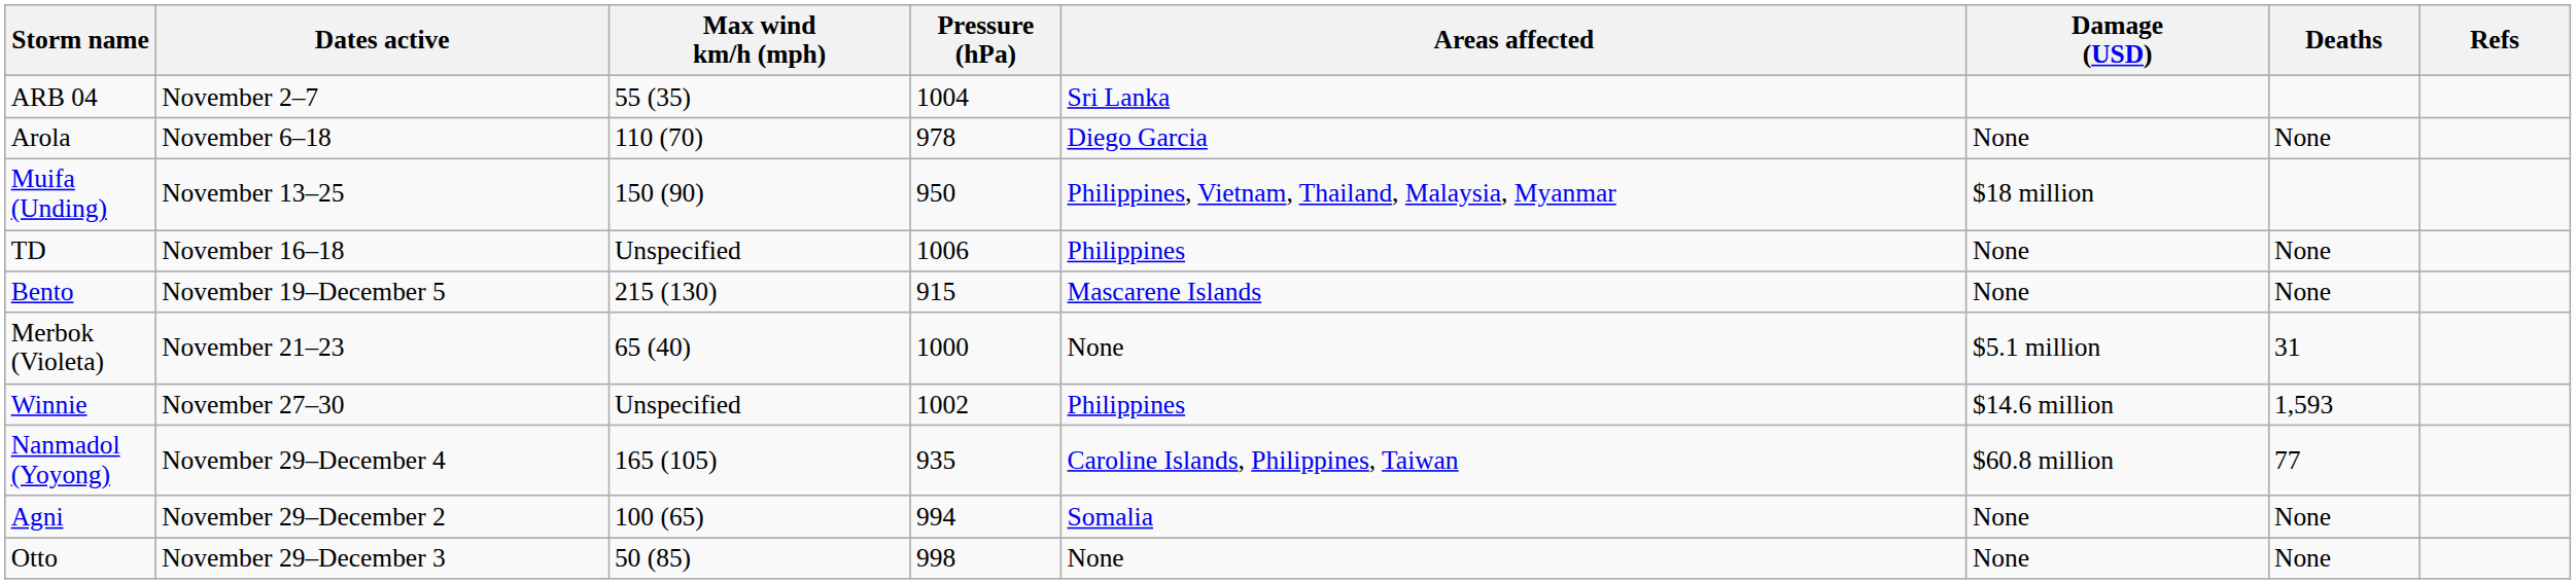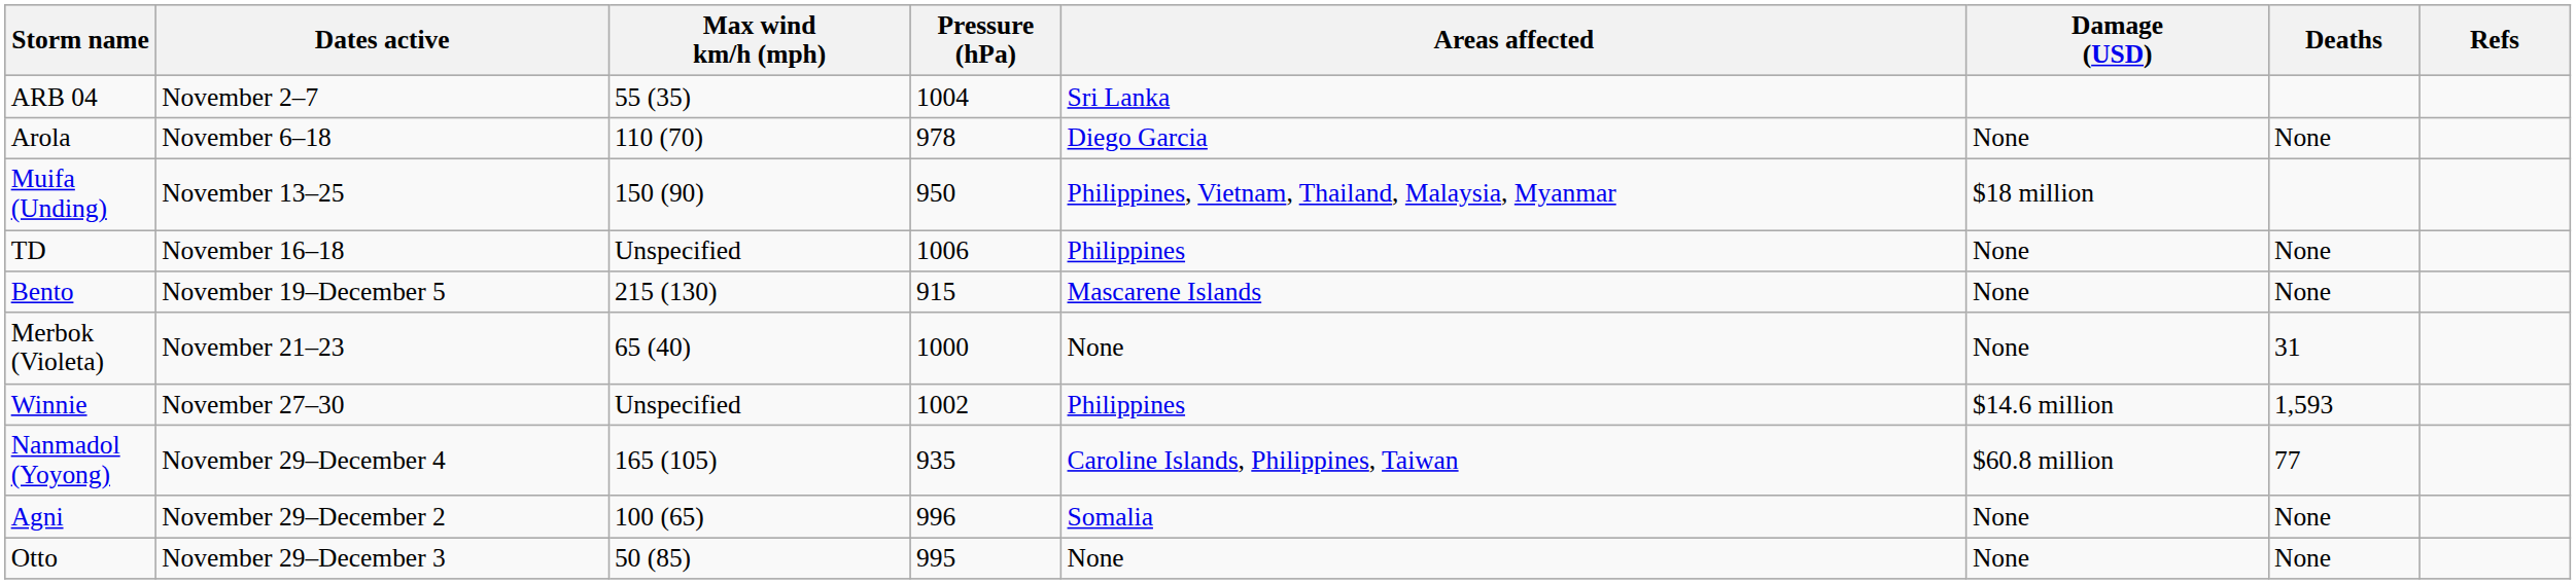Merbok (Violeta) | Damage (USD): $5.1 million -> None
Agni | Pressure (hPa): 994 -> 996
Otto | Pressure (hPa): 998 -> 995
